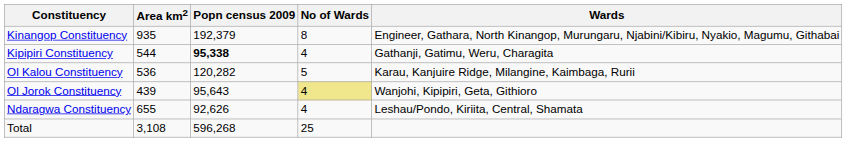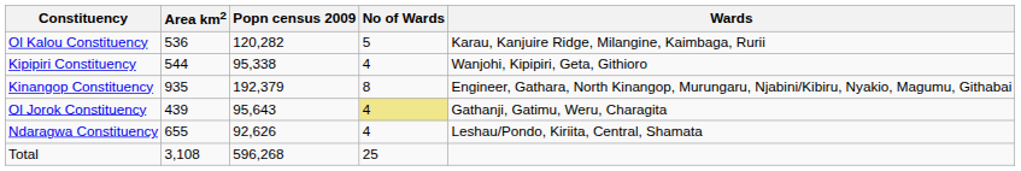rows swapped: Kinangop Constituency <-> Ol Kalou Constituency
Kipipiri Constituency | Popn census 2009: bold -> normal
Kipipiri Constituency | Wards: Gathanji, Gatimu, Weru, Charagita -> Wanjohi, Kipipiri, Geta, Githioro
Ol Jorok Constituency | Wards: Wanjohi, Kipipiri, Geta, Githioro -> Gathanji, Gatimu, Weru, Charagita
